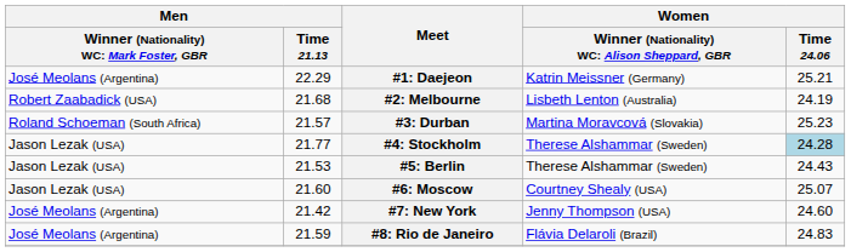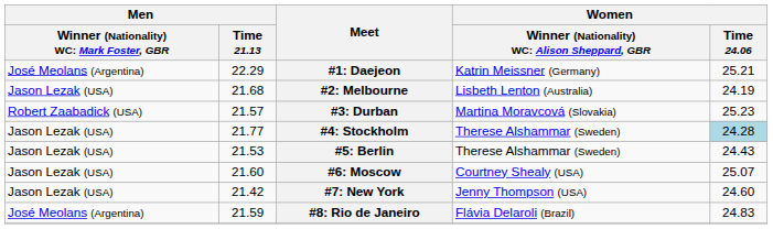#2: Melbourne | column 1: Robert Zaabadick (USA) -> Jason Lezak (USA)
#3: Durban | column 1: Roland Schoeman (South Africa) -> Robert Zaabadick (USA)
#7: New York | column 1: José Meolans (Argentina) -> Jason Lezak (USA)
